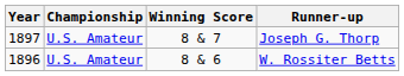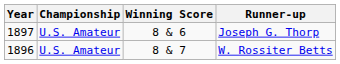Joseph G. Thorp | Winning Score: 8 & 7 -> 8 & 6
W. Rossiter Betts | Winning Score: 8 & 6 -> 8 & 7
